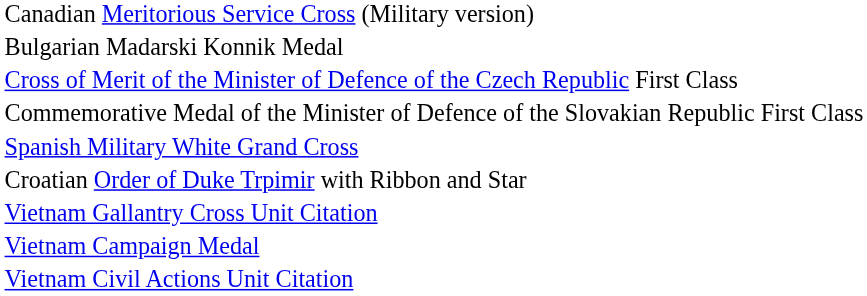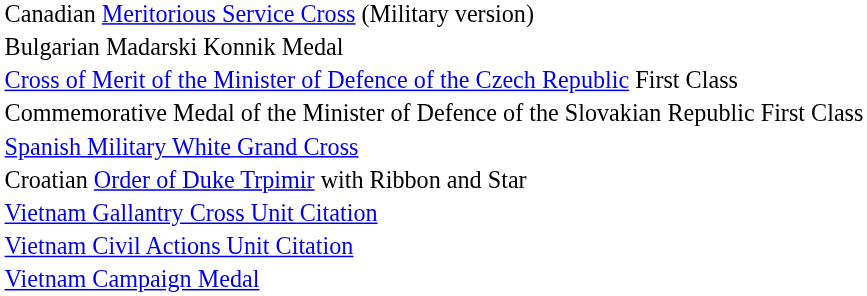rows swapped: Vietnam Civil Actions Unit Citation <-> Vietnam Campaign Medal
